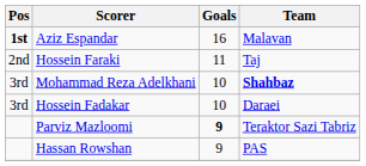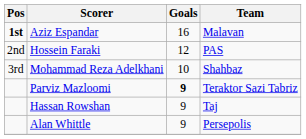Hossein Faraki | Goals: 11 -> 12
Hossein Faraki | Team: Taj -> PAS
Mohammad Reza Adelkhani | Team: bold -> normal
- row: 3rd | Hossein Fadakar | 10 | Daraei
Hassan Rowshan | Team: PAS -> Taj
+ row: Alan Whittle | 9 | Persepolis
